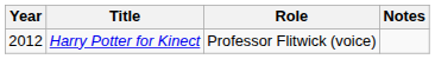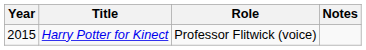Harry Potter for Kinect | Year: 2012 -> 2015
